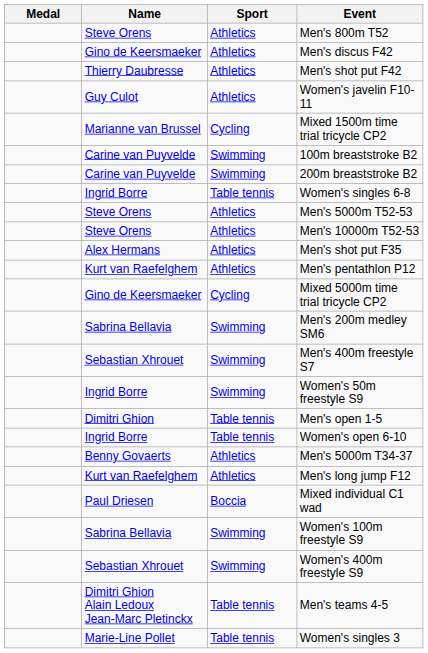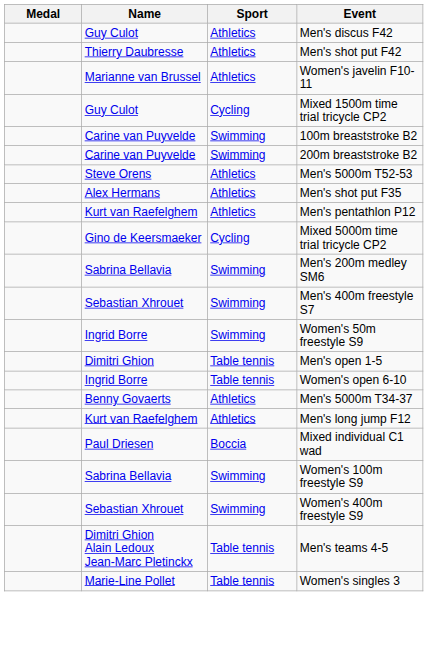- row: Steve Orens | Athletics | Men's 800m T52
Men's discus F42 | Name: Gino de Keersmaeker -> Guy Culot
Women's javelin F10-11 | Name: Guy Culot -> Marianne van Brussel
Mixed 1500m time trial tricycle CP2 | Name: Marianne van Brussel -> Guy Culot
- row: Ingrid Borre | Table tennis | Women's singles 6-8
- row: Steve Orens | Athletics | Men's 10000m T52-53
